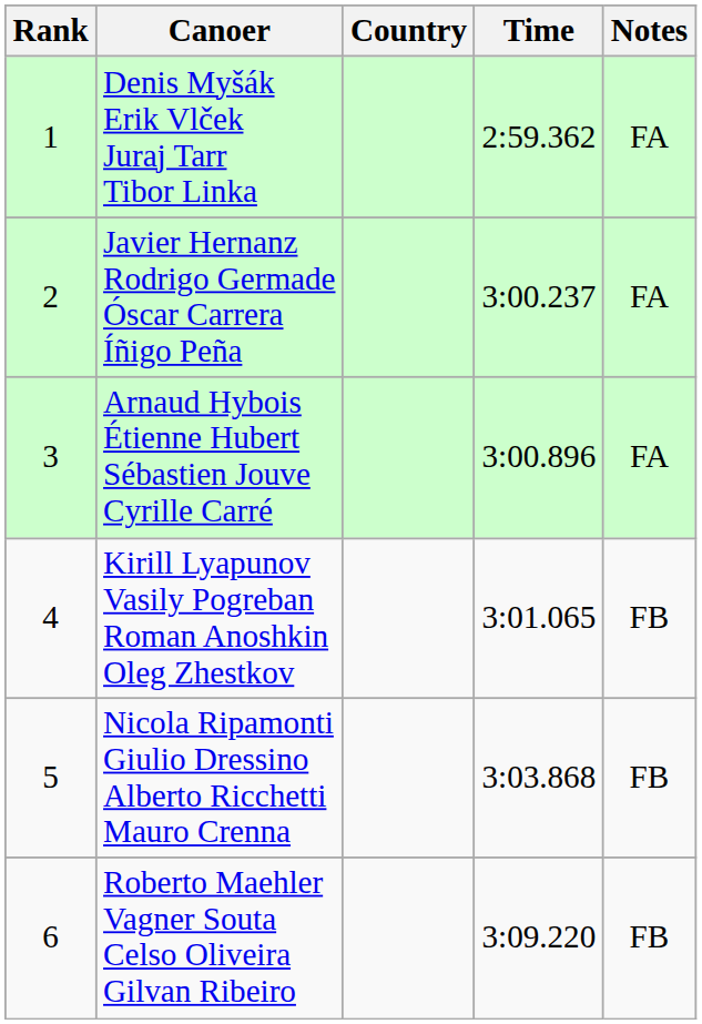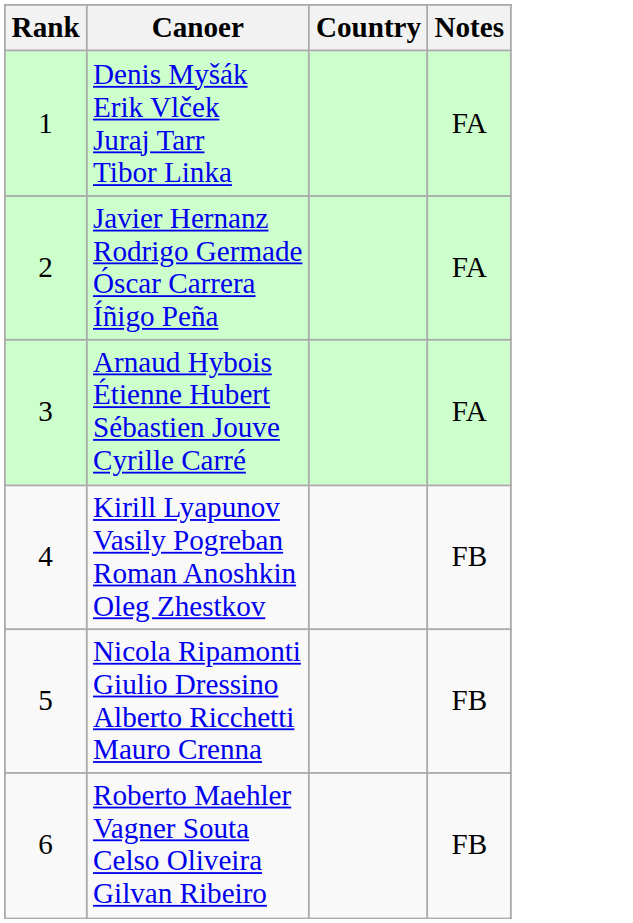- column: Time | 2:59.362 | 3:00.237 | 3:00.896 | 3:01.065 | 3:03.868 | 3:09.220
